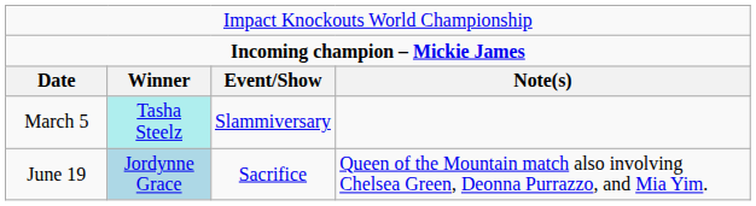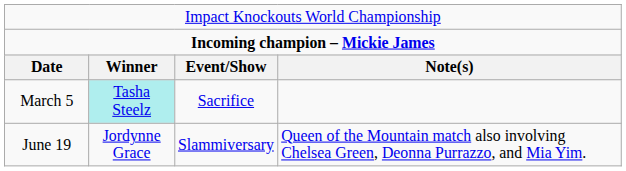March 5 | column 3: Slammiversary -> Sacrifice
June 19 | column 2: lightblue background -> no background
June 19 | column 3: Sacrifice -> Slammiversary
